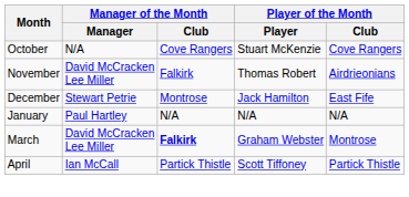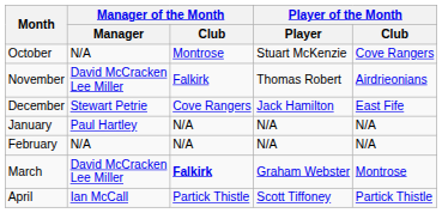October | Manager of the Month / Club: Cove Rangers -> Montrose
December | Manager of the Month / Club: Montrose -> Cove Rangers
+ row: February | N/A | N/A | N/A | N/A
